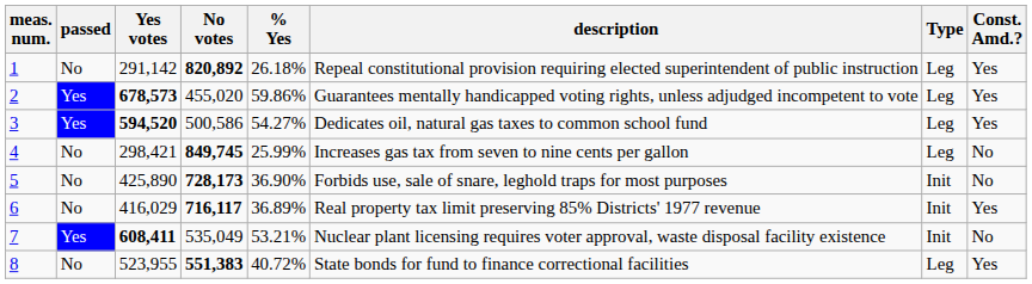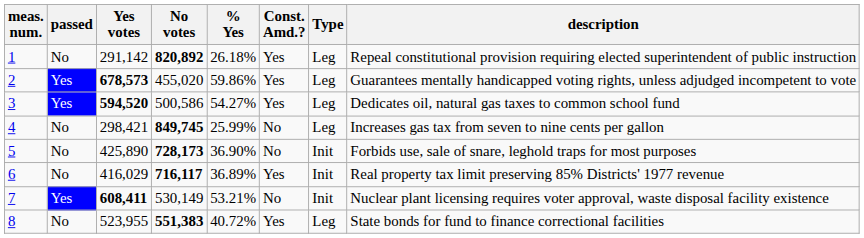columns swapped: Const. Amd.? <-> description
7 | No votes: 535,049 -> 530,149
